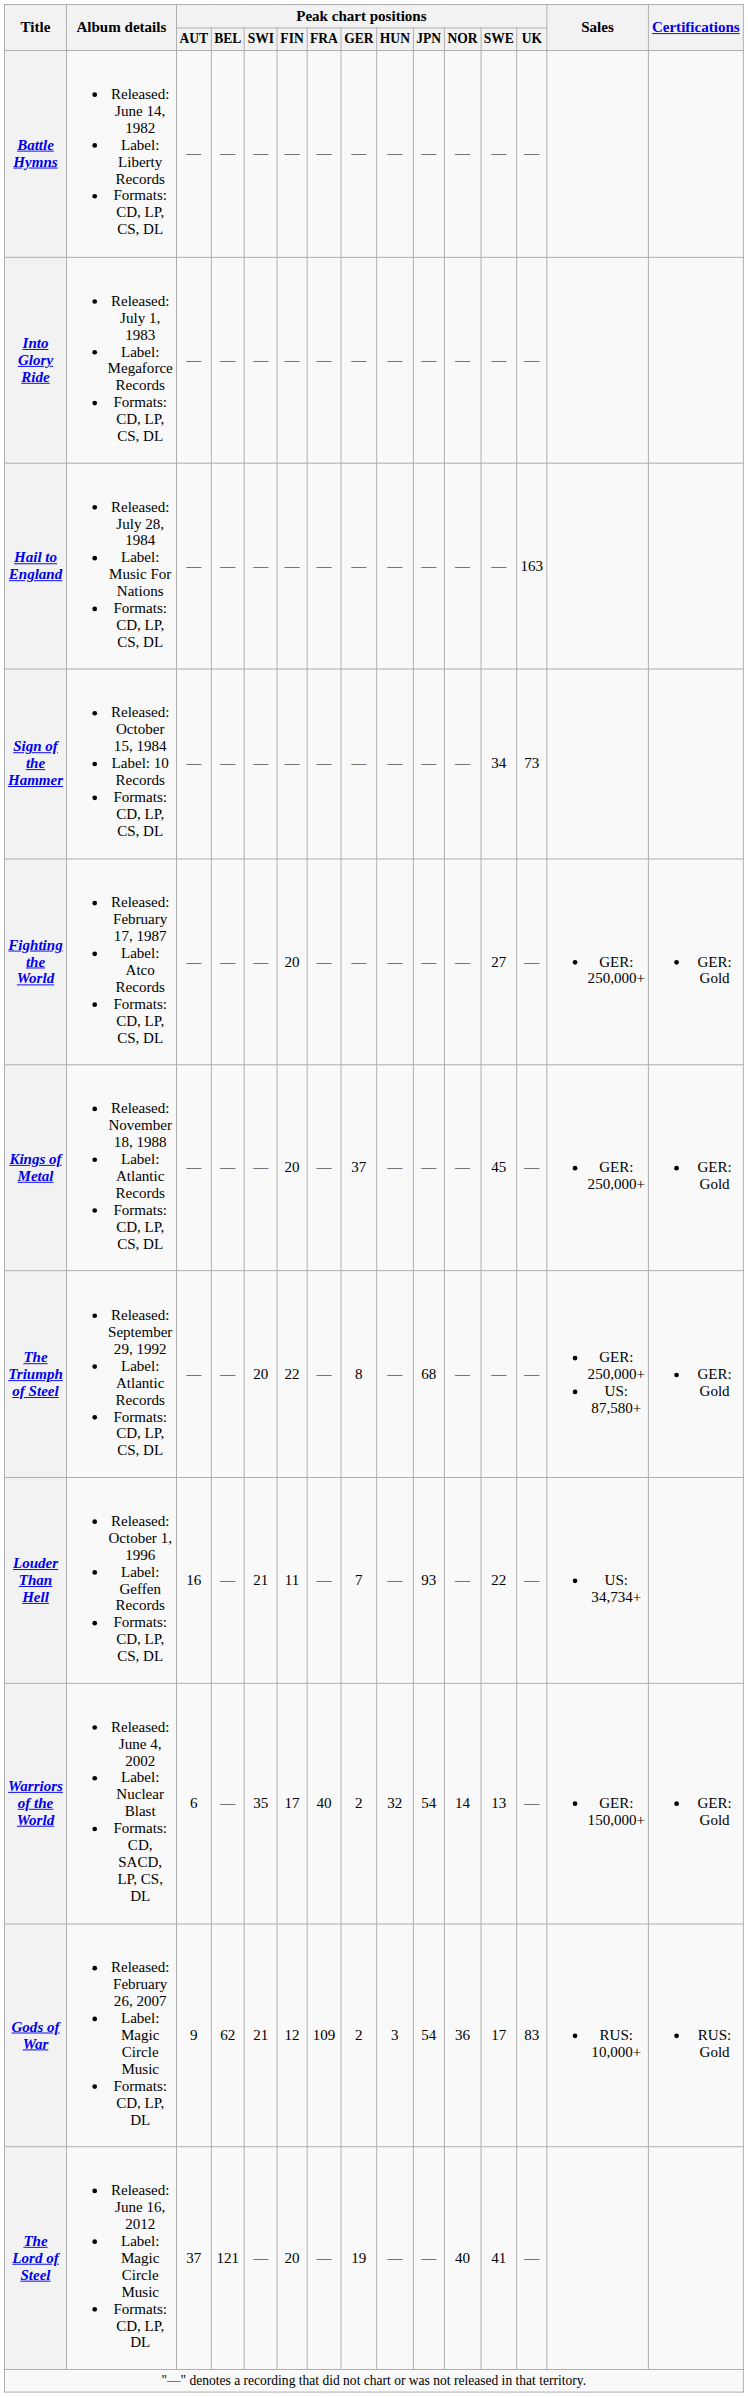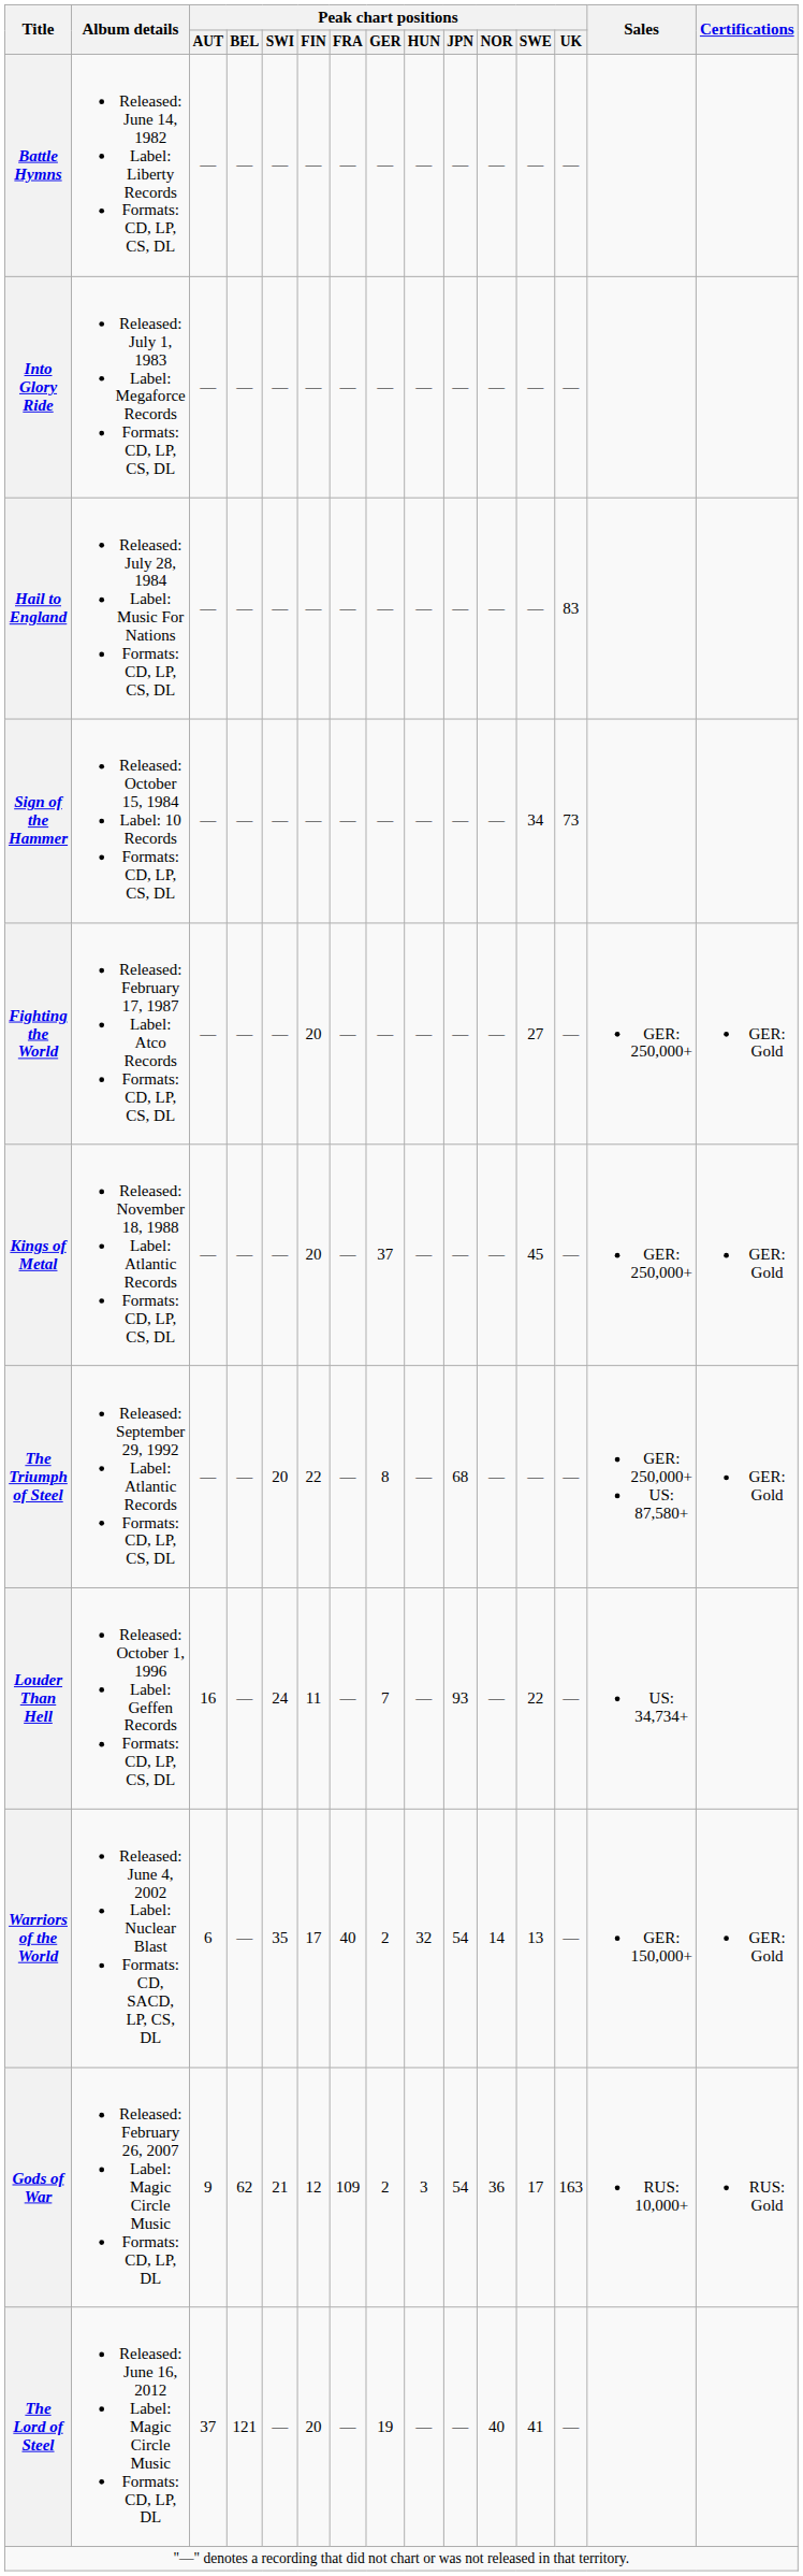Hail to England | Peak chart positions / UK: 163 -> 83
Louder Than Hell | Peak chart positions / SWI: 21 -> 24
Gods of War | Peak chart positions / UK: 83 -> 163
